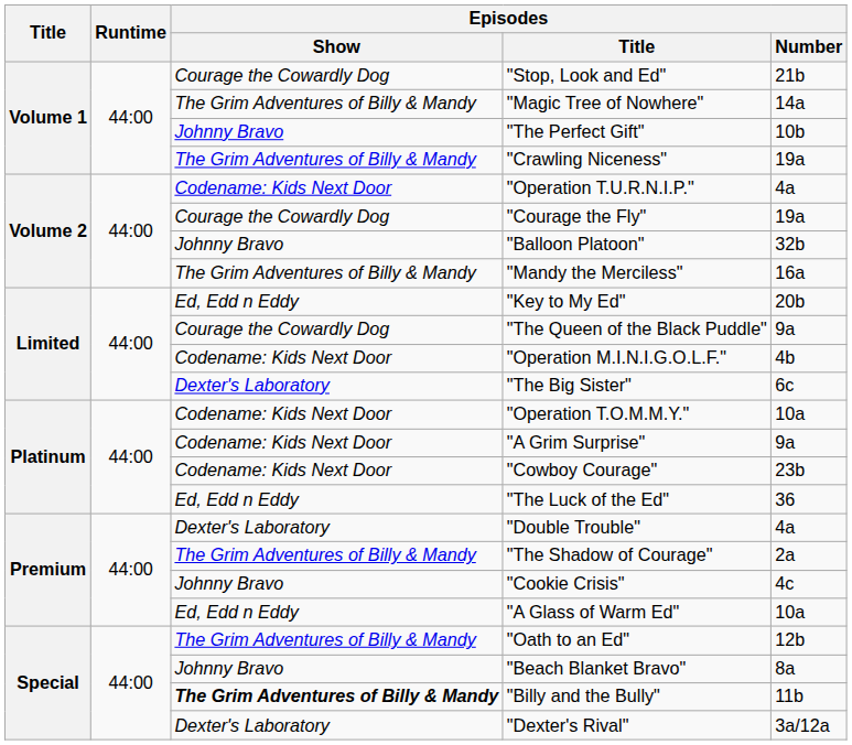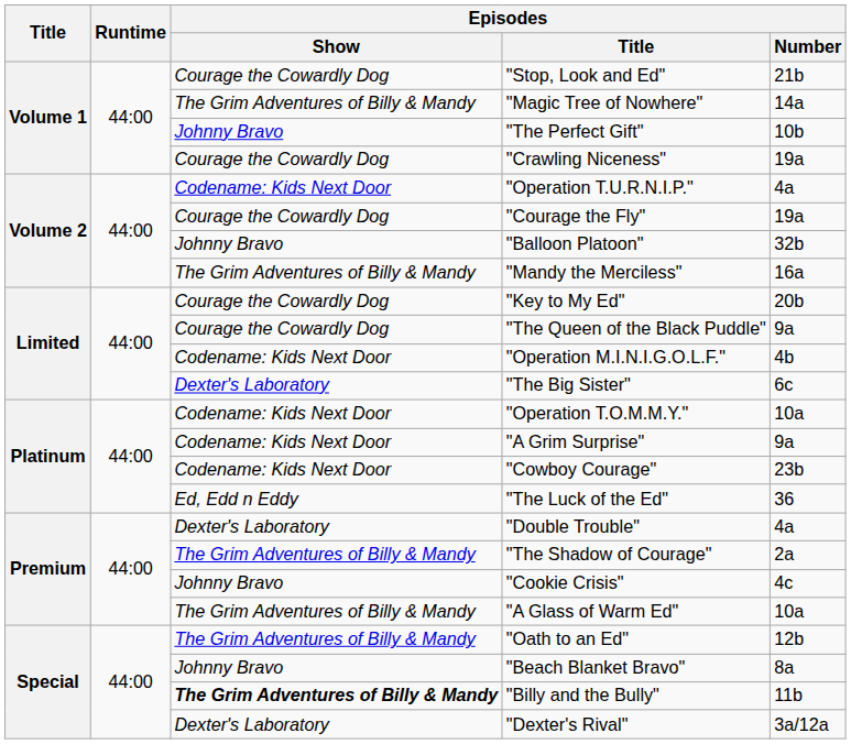"Crawling Niceness" | Episodes / Show: The Grim Adventures of Billy & Mandy -> Courage the Cowardly Dog
"Key to My Ed" | Episodes / Show: Ed, Edd n Eddy -> Courage the Cowardly Dog
"A Glass of Warm Ed" | Episodes / Show: Ed, Edd n Eddy -> The Grim Adventures of Billy & Mandy
